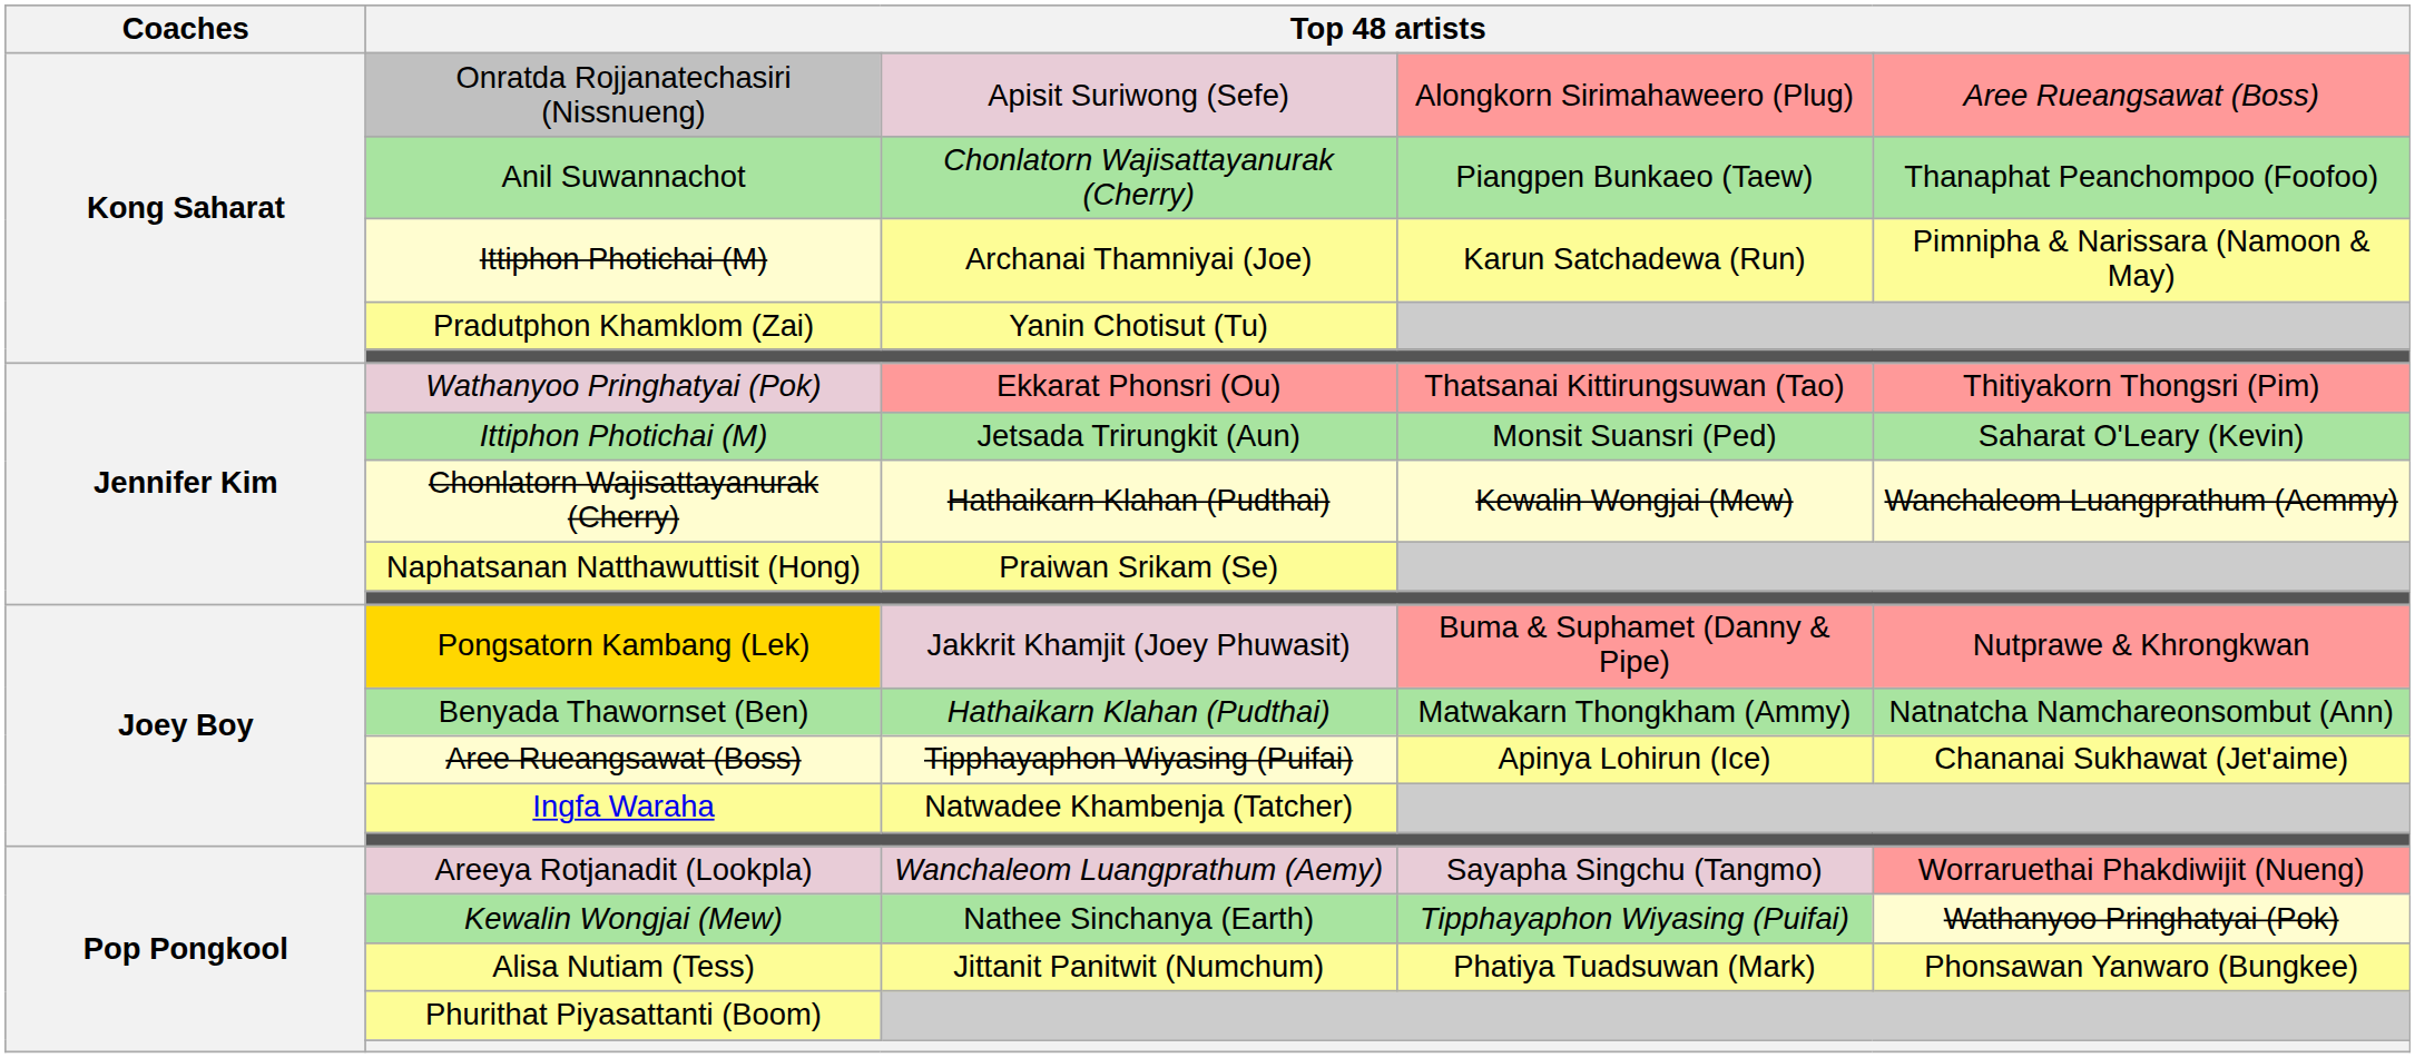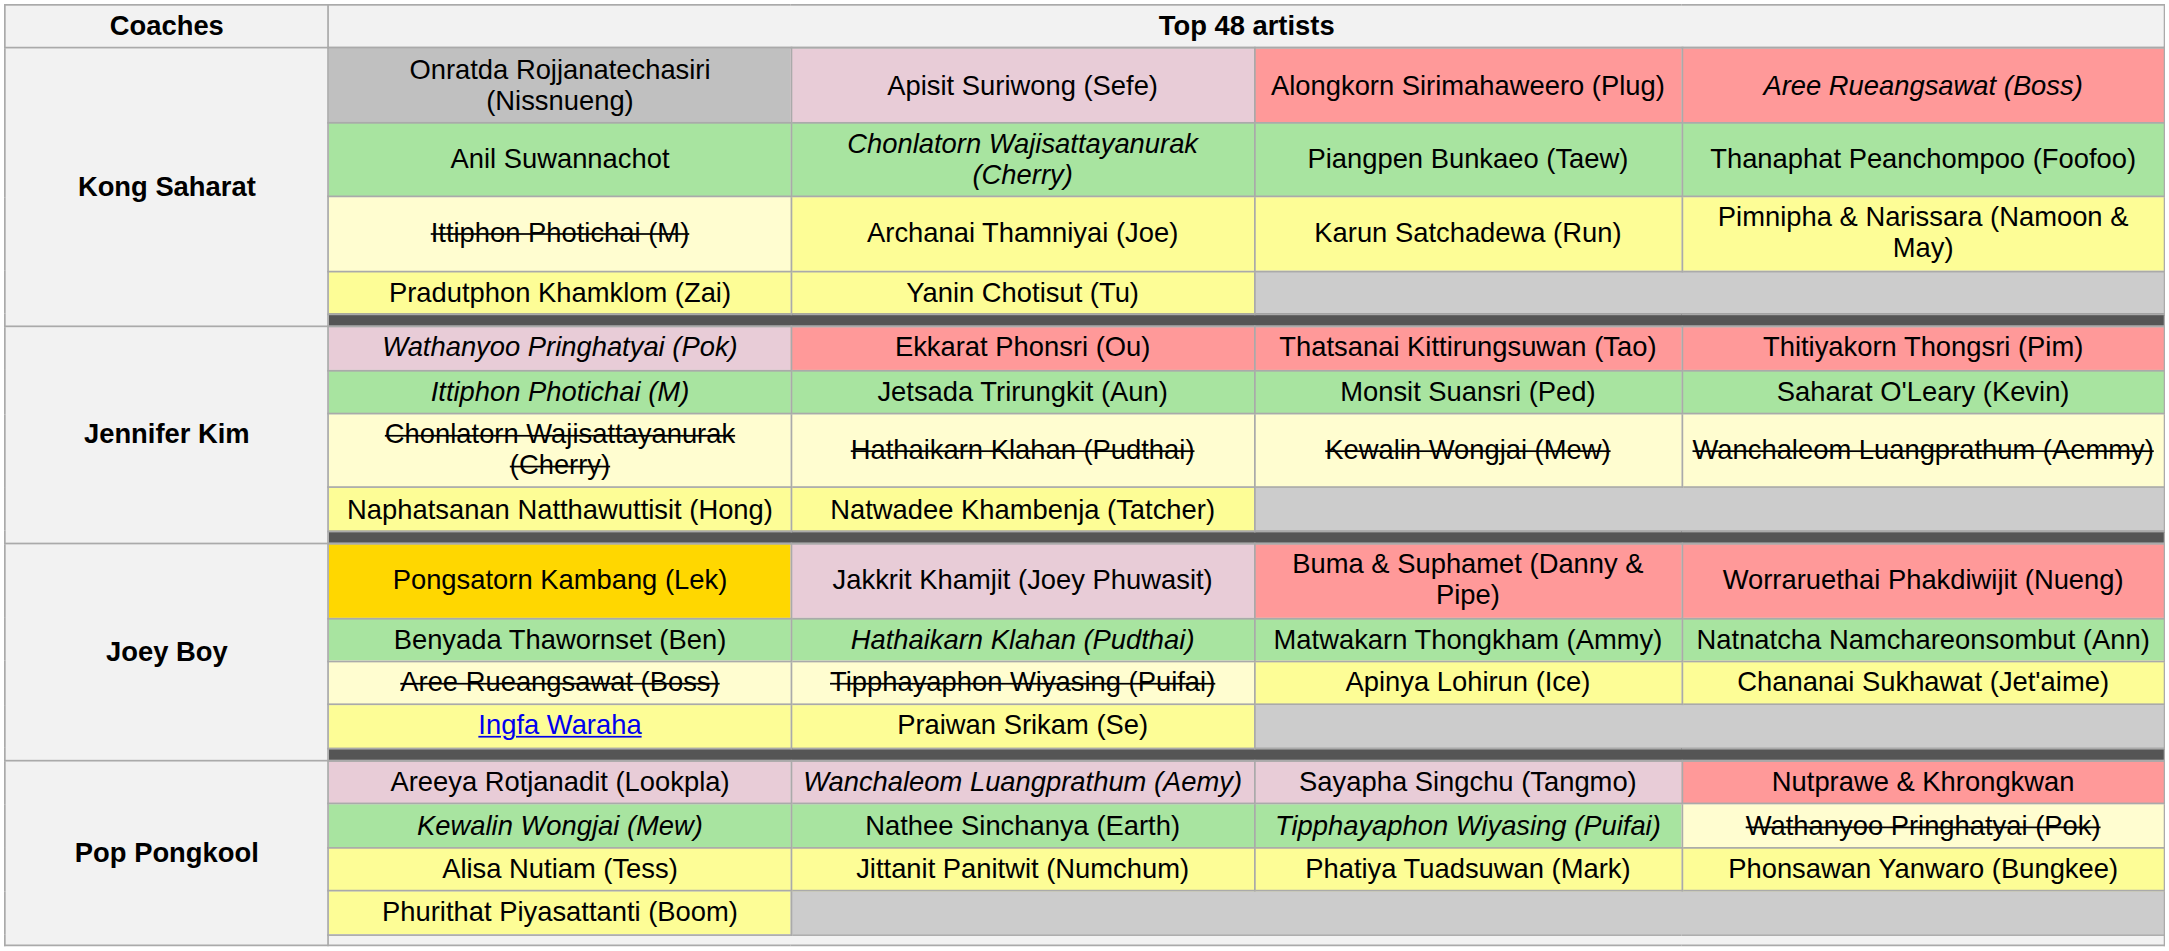Naphatsanan Natthawuttisit (Hong) | column 3: Praiwan Srikam (Se) -> Natwadee Khambenja (Tatcher)
Pongsatorn Kambang (Lek) | column 5: Nutprawe & Khrongkwan -> Worraruethai Phakdiwijit (Nueng)
Ingfa Waraha | column 3: Natwadee Khambenja (Tatcher) -> Praiwan Srikam (Se)
Areeya Rotjanadit (Lookpla) | column 5: Worraruethai Phakdiwijit (Nueng) -> Nutprawe & Khrongkwan
